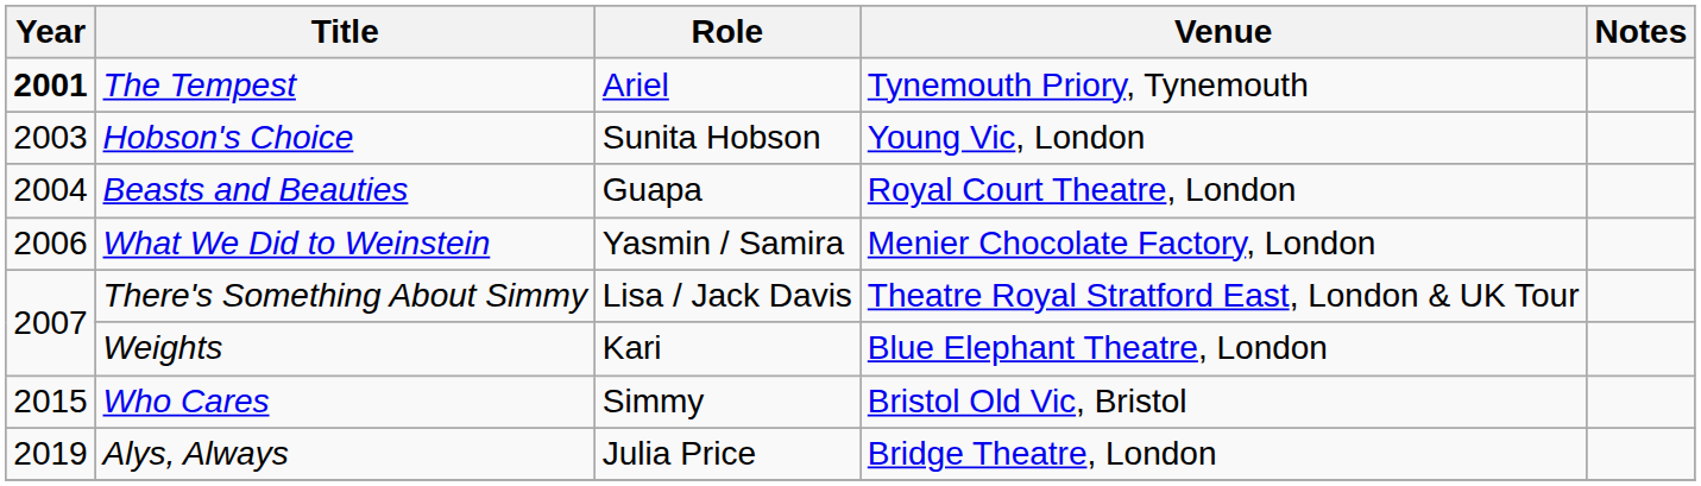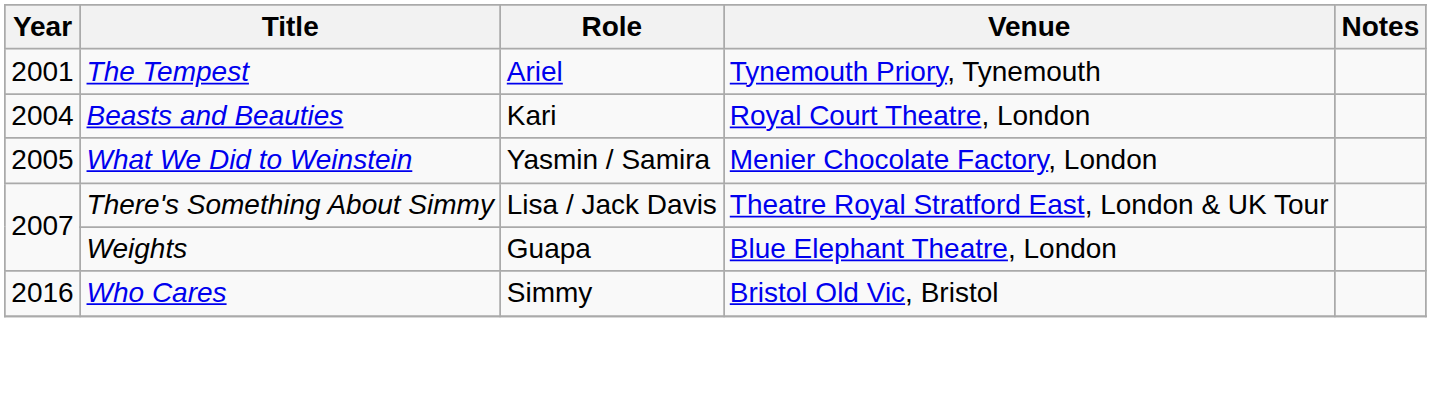The Tempest | Year: bold -> normal
- row: 2003 | Hobson's Choice | Sunita Hobson | Young Vic, London
Beasts and Beauties | Role: Guapa -> Kari
What We Did to Weinstein | Year: 2006 -> 2005
Weights | Role: Kari -> Guapa
Who Cares | Year: 2015 -> 2016
- row: 2019 | Alys, Always | Julia Price | Bridge Theatre, London
